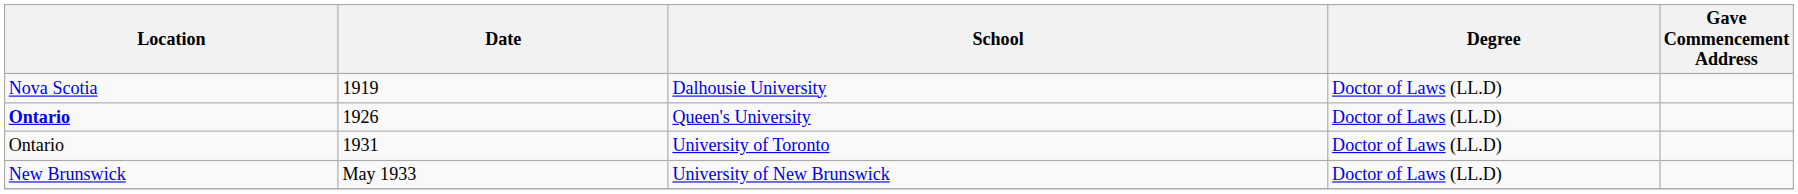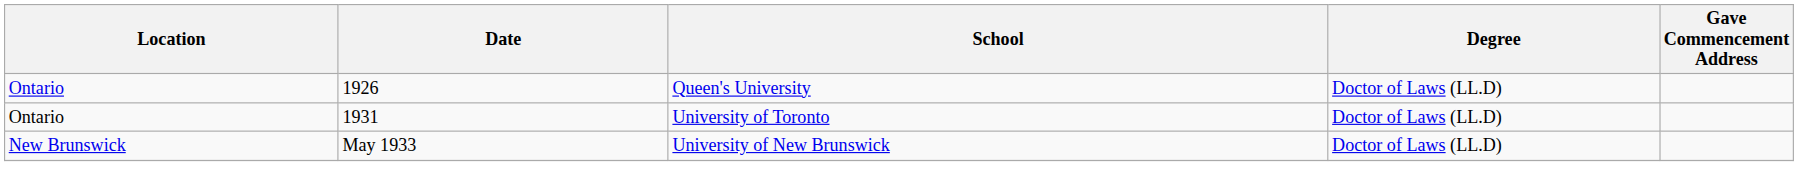- row: Nova Scotia | 1919 | Dalhousie University | Doctor of Laws (LL.D)
Queen's University | Location: bold -> normal
